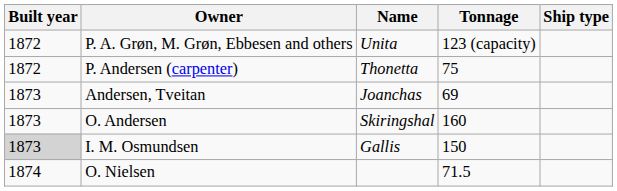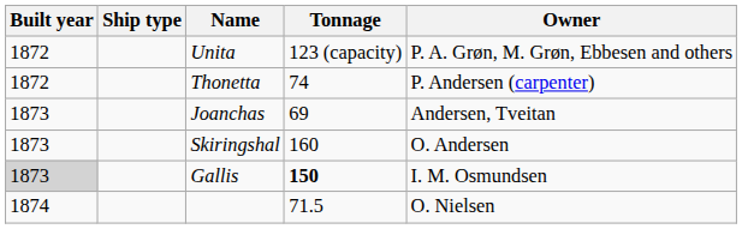columns swapped: Ship type <-> Owner
Thonetta | Tonnage: 75 -> 74
Gallis | Tonnage: normal -> bold
